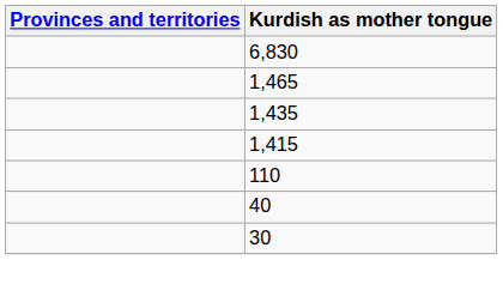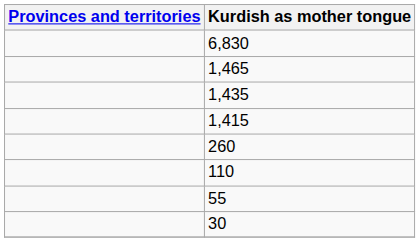+ row: 260
+ row: 55
- row: 40
